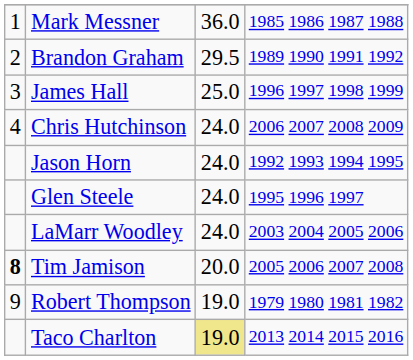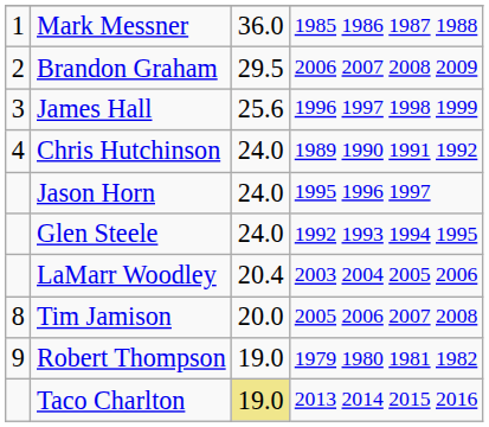Brandon Graham | column 4: 1989 1990 1991 1992 -> 2006 2007 2008 2009
James Hall | column 3: 25.0 -> 25.6
Chris Hutchinson | column 4: 2006 2007 2008 2009 -> 1989 1990 1991 1992
Jason Horn | column 4: 1992 1993 1994 1995 -> 1995 1996 1997
Glen Steele | column 4: 1995 1996 1997 -> 1992 1993 1994 1995
LaMarr Woodley | column 3: 24.0 -> 20.4
Tim Jamison | column 1: bold -> normal
